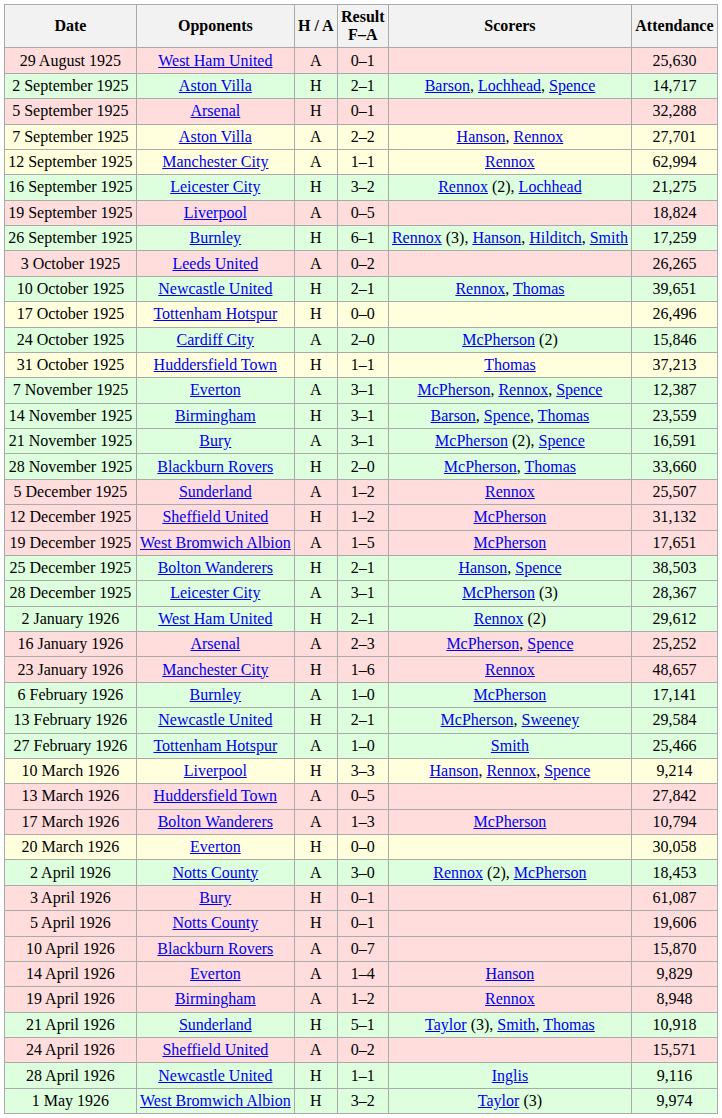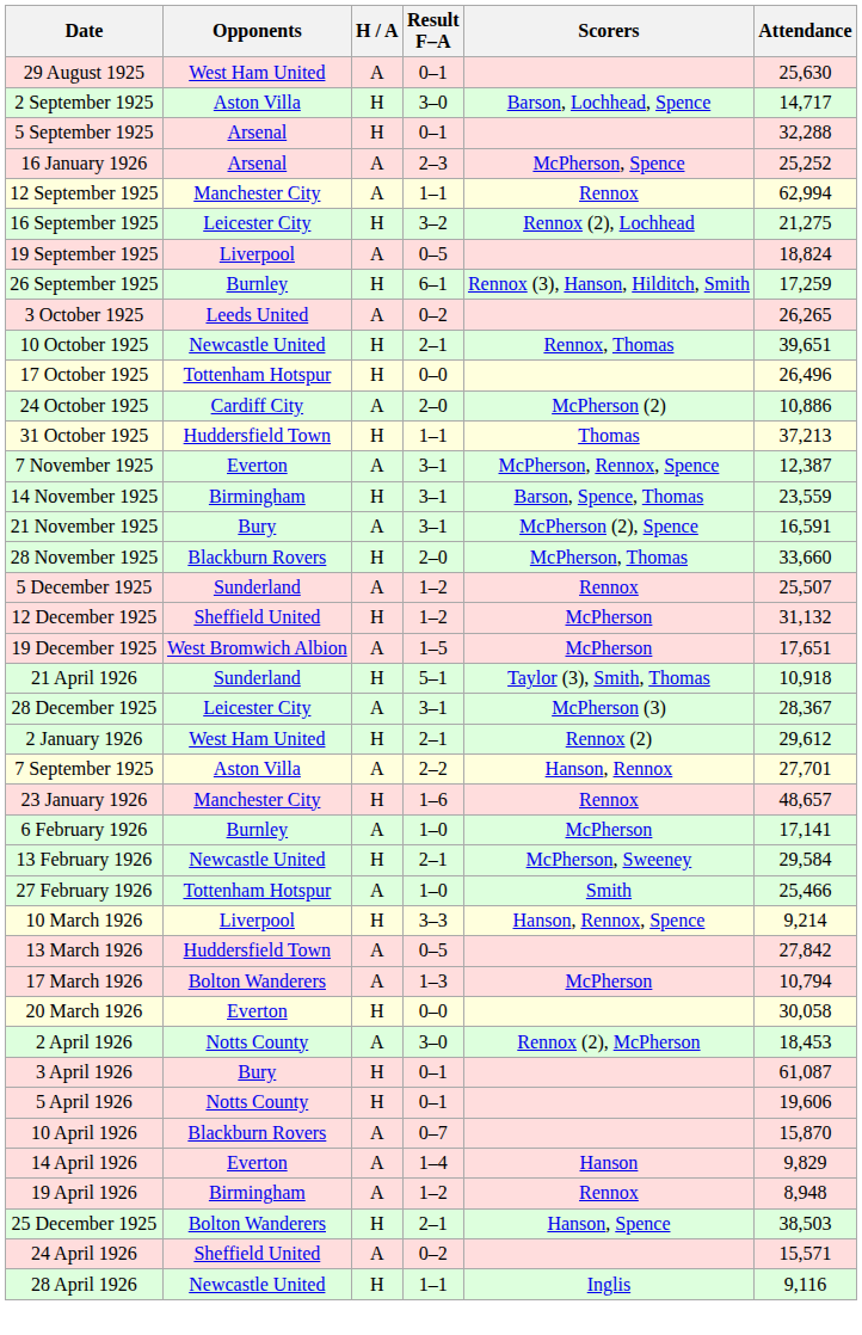2 September 1925 | Result F–A: 2–1 -> 3–0
rows swapped: 7 September 1925 <-> 16 January 1926
24 October 1925 | Attendance: 15,846 -> 10,886
rows swapped: 25 December 1925 <-> 21 April 1926
- row: 1 May 1926 | West Bromwich Albion | H | 3–2 | Taylor (3) | 9,974
